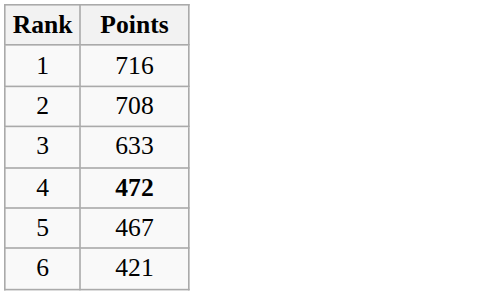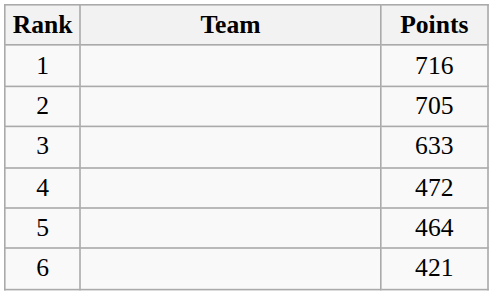+ column: Team
2 | Points: 708 -> 705
4 | Points: bold -> normal
5 | Points: 467 -> 464
